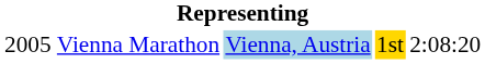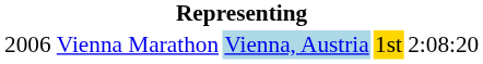Vienna Marathon | column 1: 2005 -> 2006
